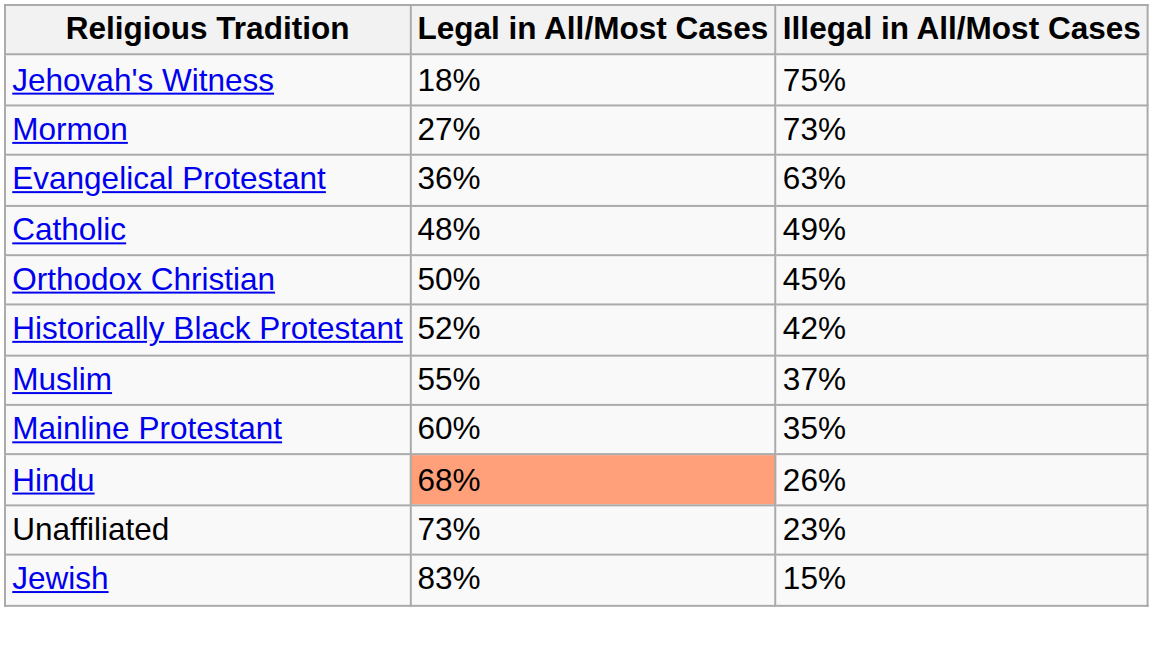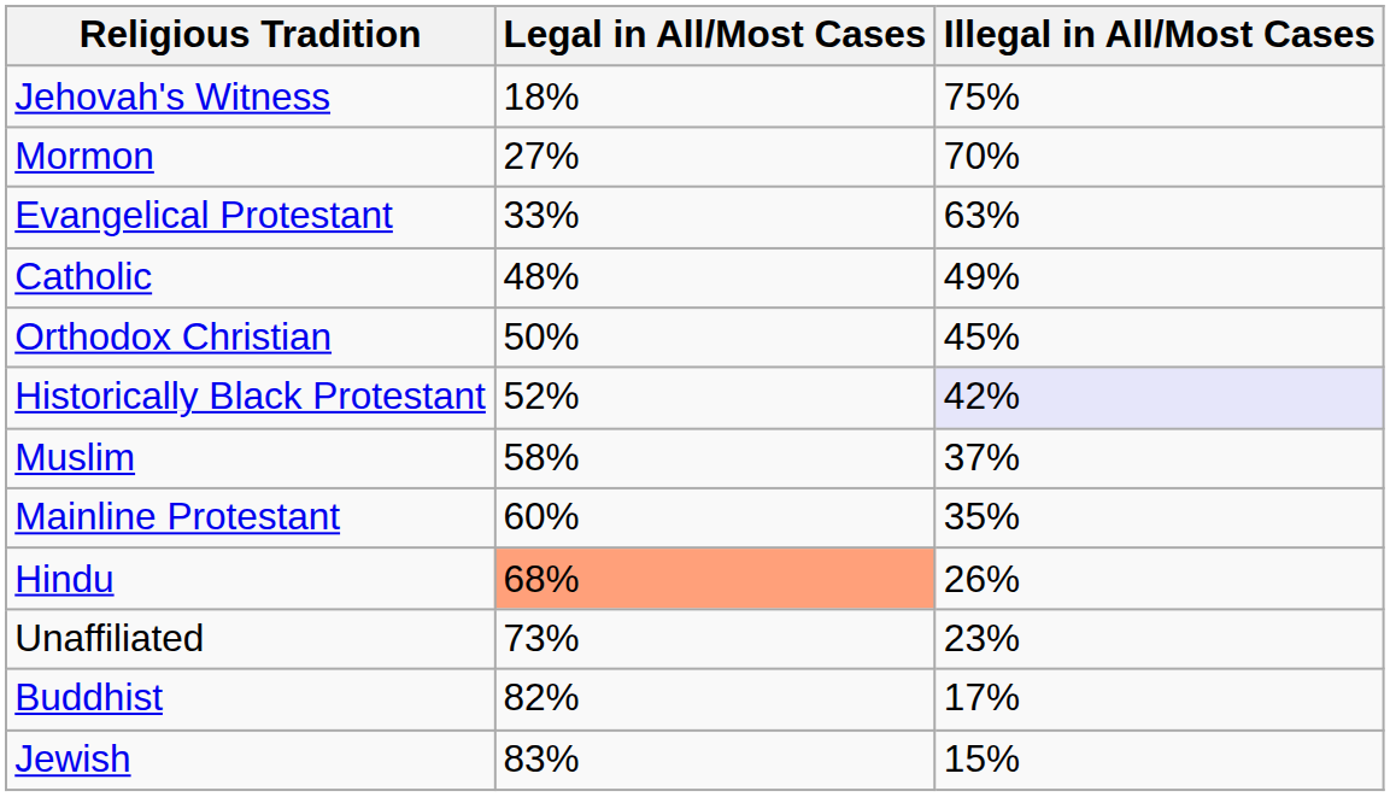Mormon | Illegal in All/Most Cases: 73% -> 70%
Evangelical Protestant | Legal in All/Most Cases: 36% -> 33%
Historically Black Protestant | Illegal in All/Most Cases: no background -> lavender background
Muslim | Legal in All/Most Cases: 55% -> 58%
+ row: Buddhist | 82% | 17%
